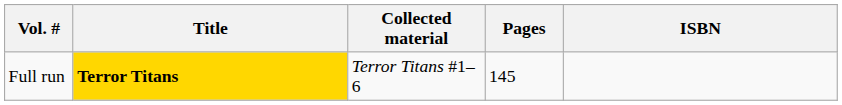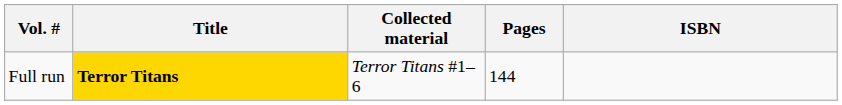Full run | Pages: 145 -> 144
